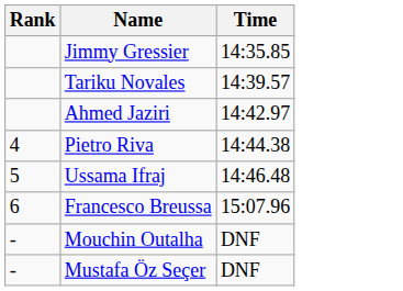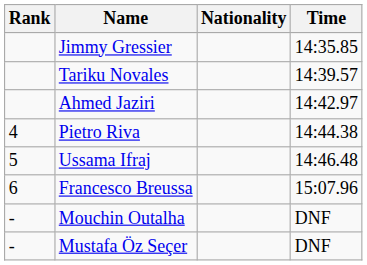+ column: Nationality
